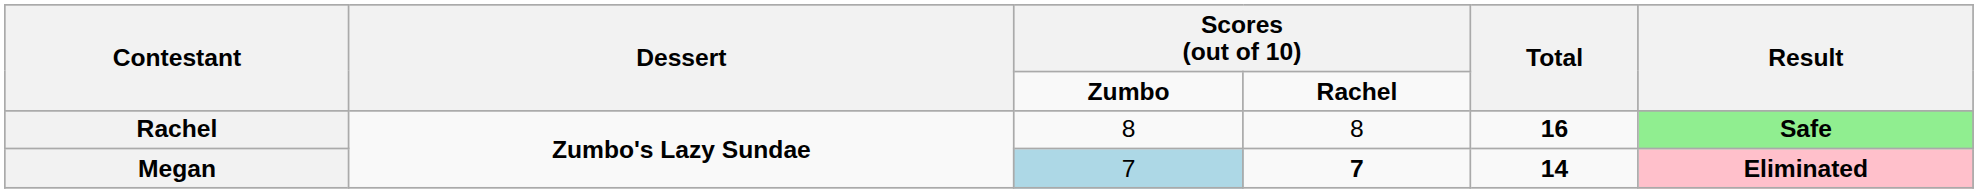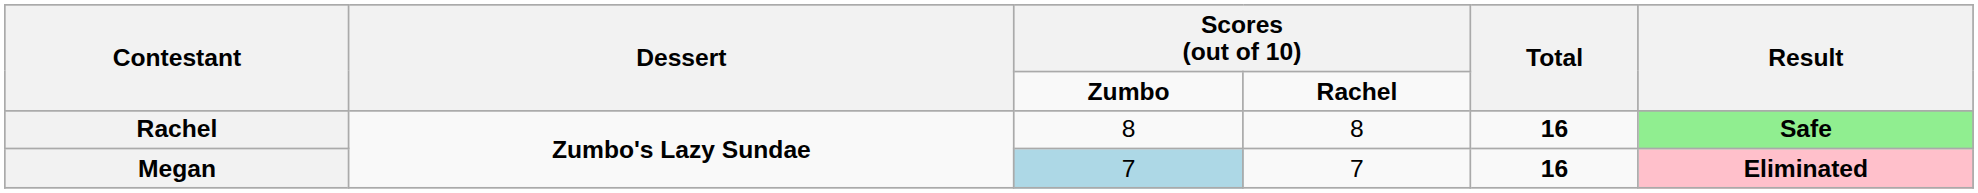Megan | column 4: bold -> normal
Megan | Total: 14 -> 16
